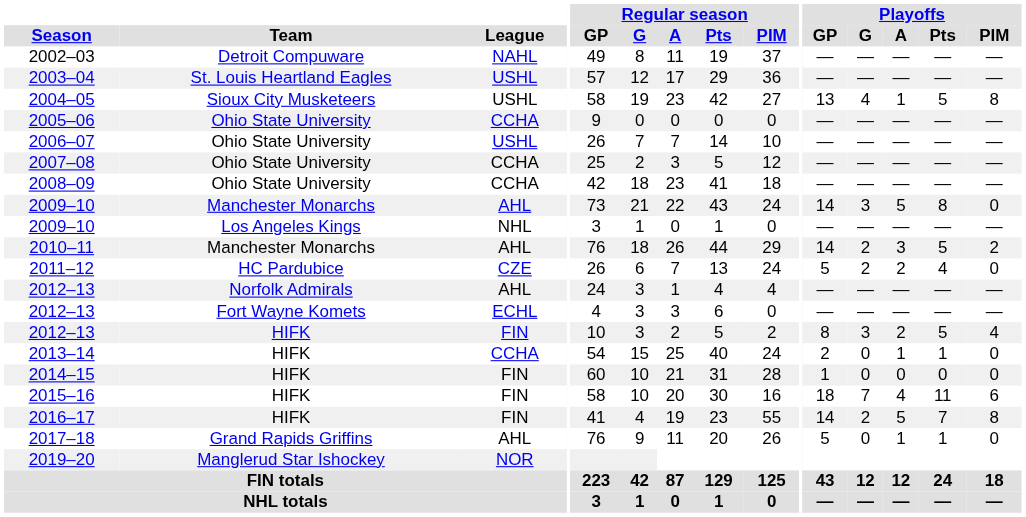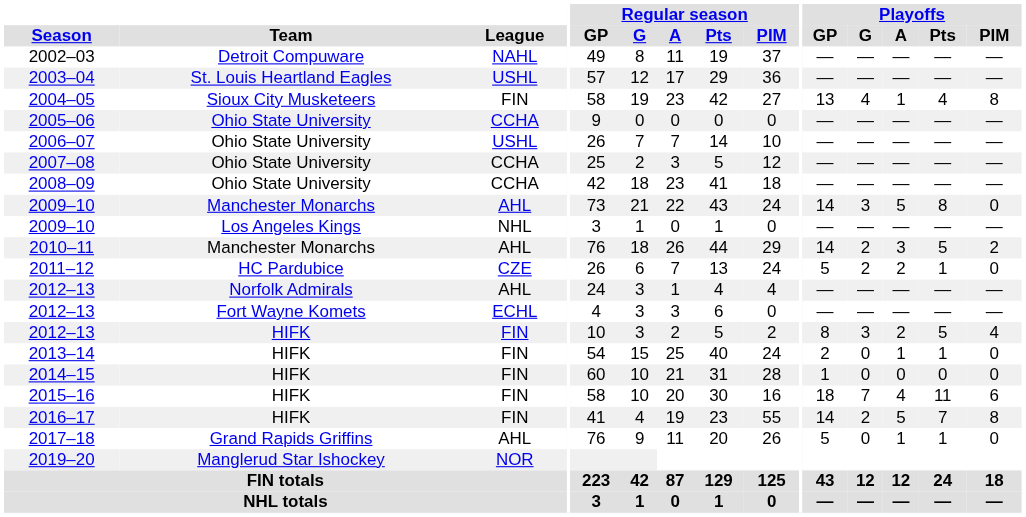2004–05 | League: USHL -> FIN
2004–05 | Playoffs / Pts: 5 -> 4
2011–12 | Playoffs / Pts: 4 -> 1
2013–14 | League: CCHA -> FIN
